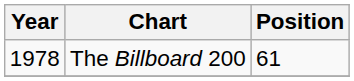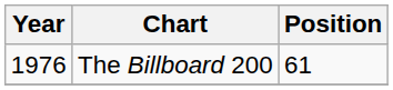The Billboard 200 | Year: 1978 -> 1976
